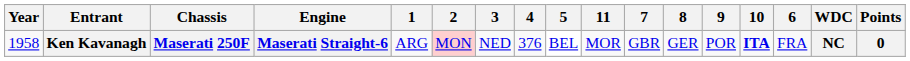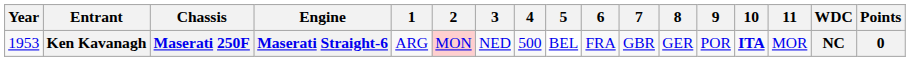columns swapped: 6 <-> 11
Ken Kavanagh | Year: 1958 -> 1953
Ken Kavanagh | 4: 376 -> 500
